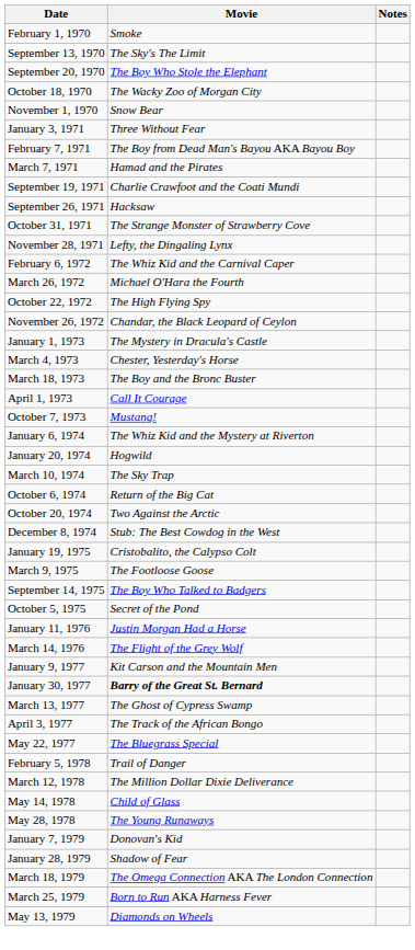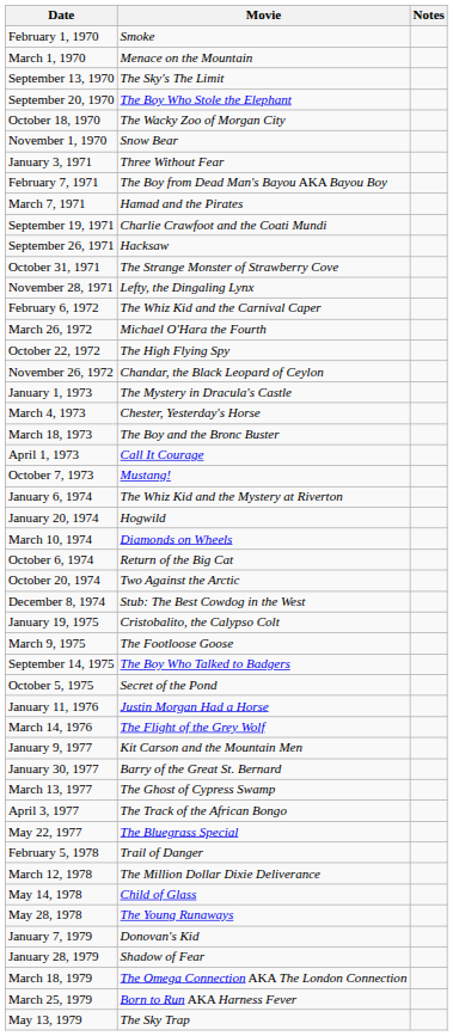+ row: March 1, 1970 | Menace on the Mountain
March 10, 1974 | Movie: The Sky Trap -> Diamonds on Wheels
January 30, 1977 | Movie: bold -> normal
May 13, 1979 | Movie: Diamonds on Wheels -> The Sky Trap
